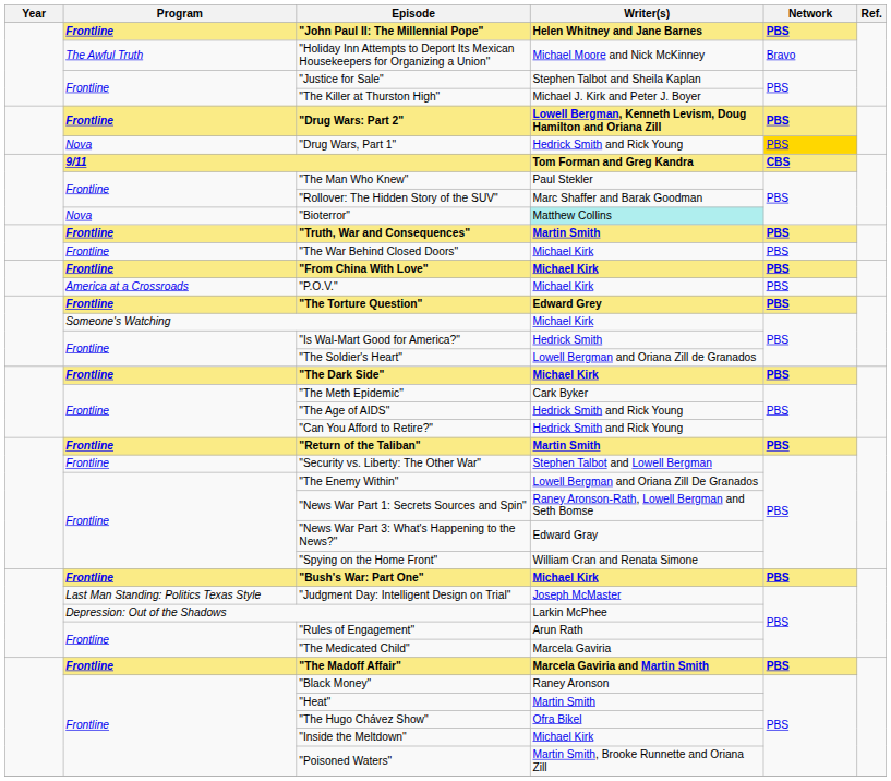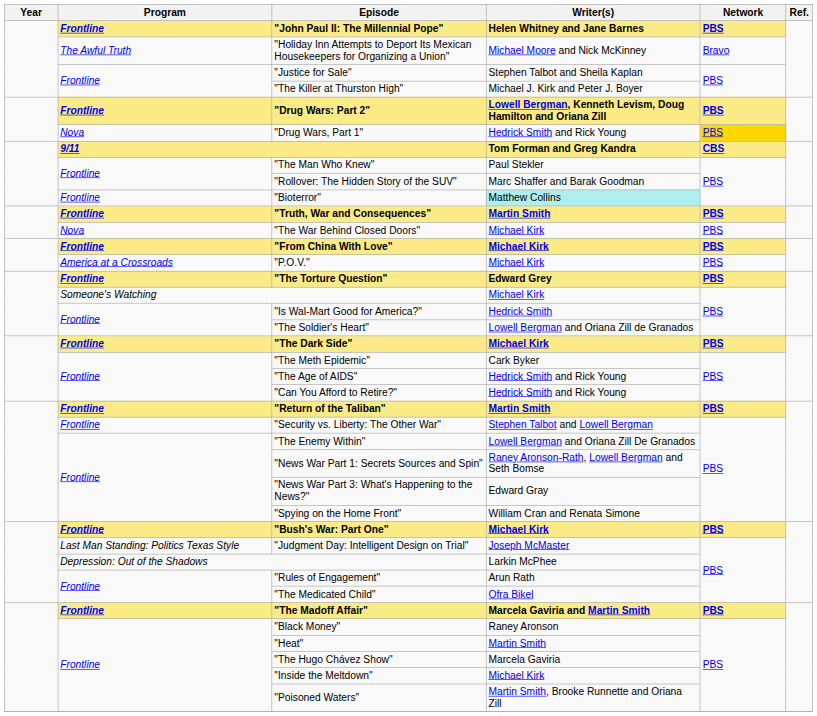"Bioterror" | Program: Nova -> Frontline
"The War Behind Closed Doors" | Program: Frontline -> Nova
"The Medicated Child" | Writer(s): Marcela Gaviria -> Ofra Bikel
"The Hugo Chávez Show" | Writer(s): Ofra Bikel -> Marcela Gaviria
